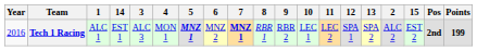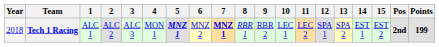columns swapped: 2 <-> 14
Tech 1 Racing | Year: 2016 -> 2018
